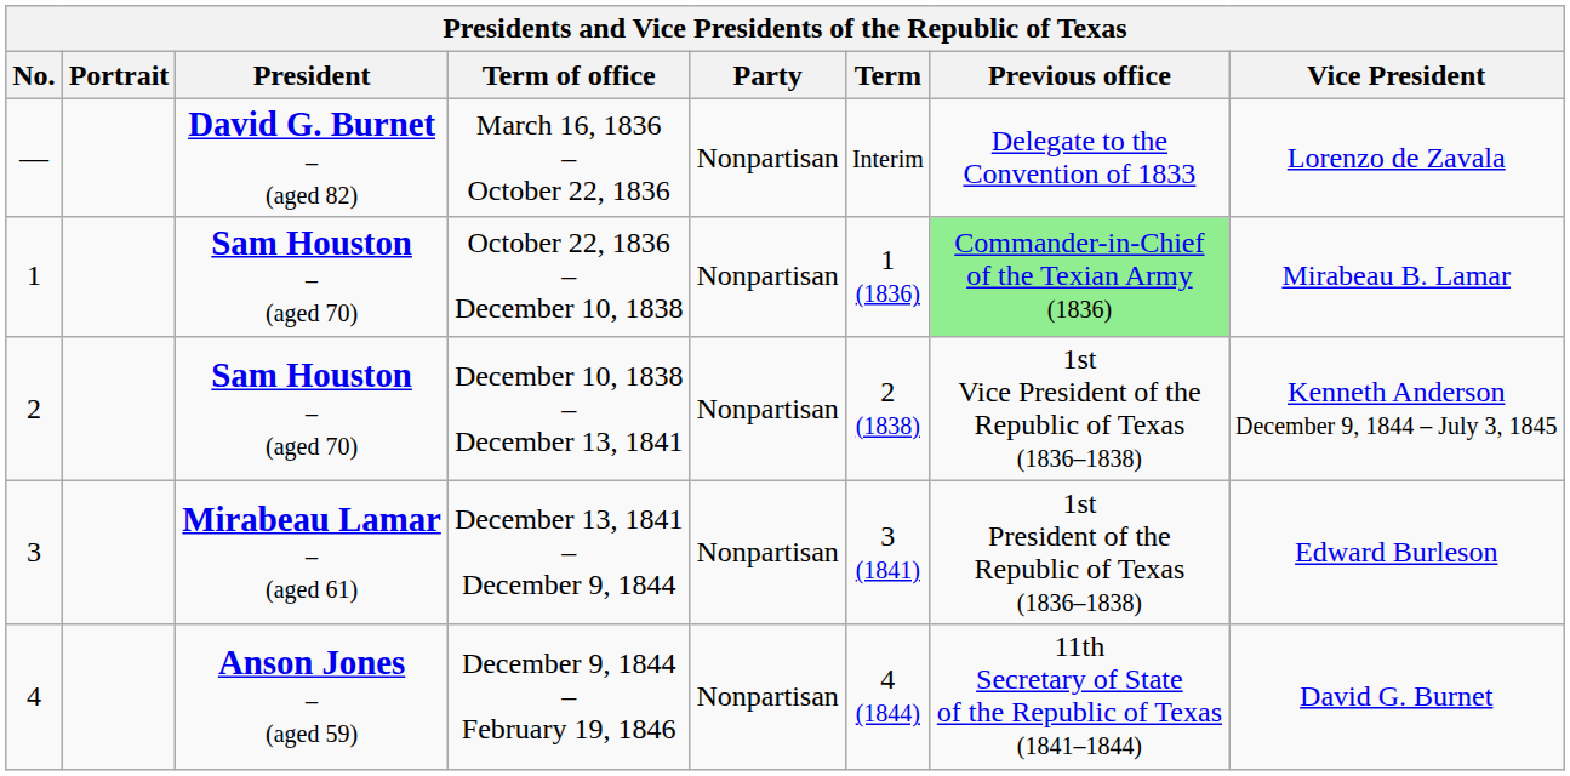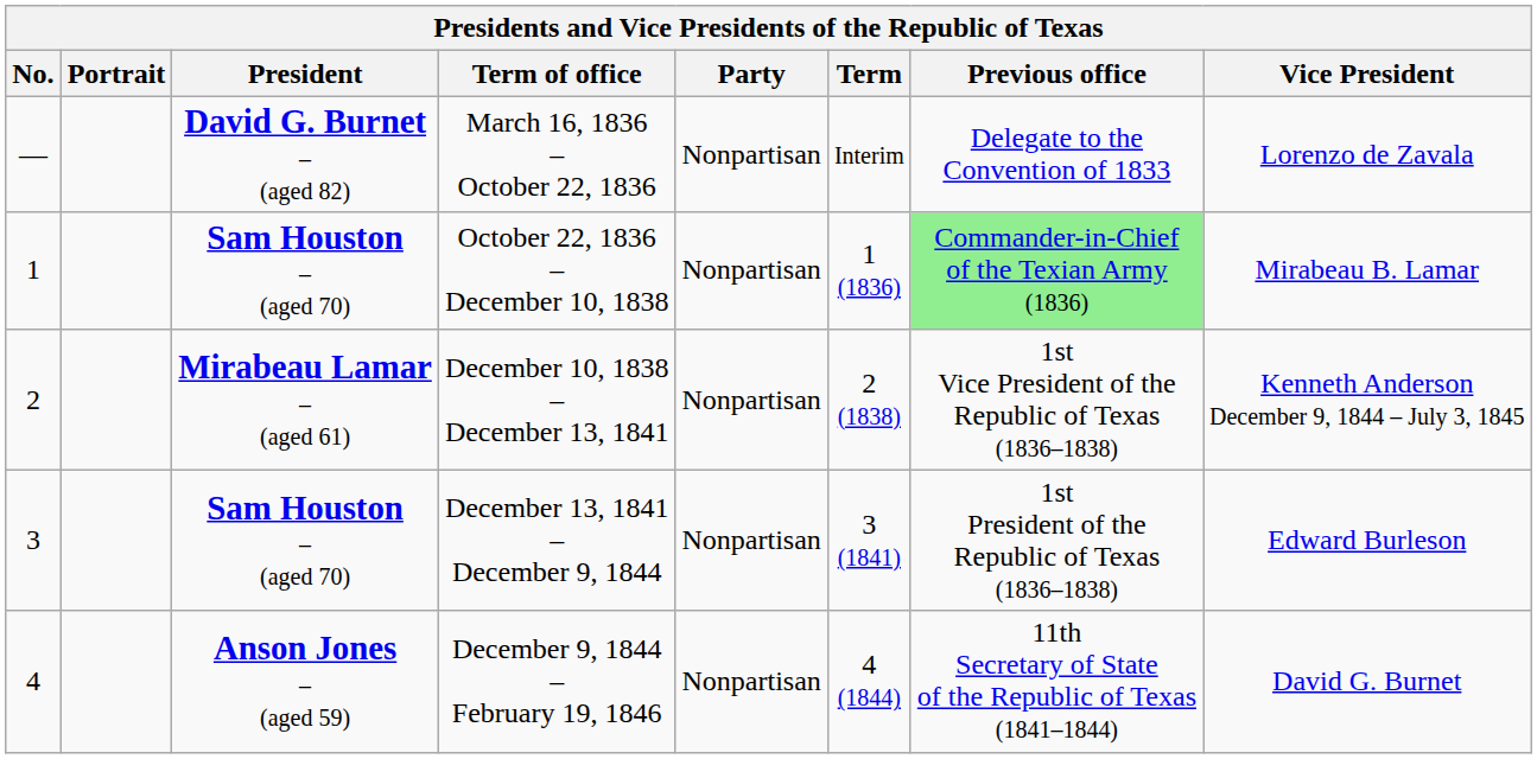December 10, 1838 – December 13, 1841 | President: Sam Houston – (aged 70) -> Mirabeau Lamar – (aged 61)
December 13, 1841 – December 9, 1844 | President: Mirabeau Lamar – (aged 61) -> Sam Houston – (aged 70)
